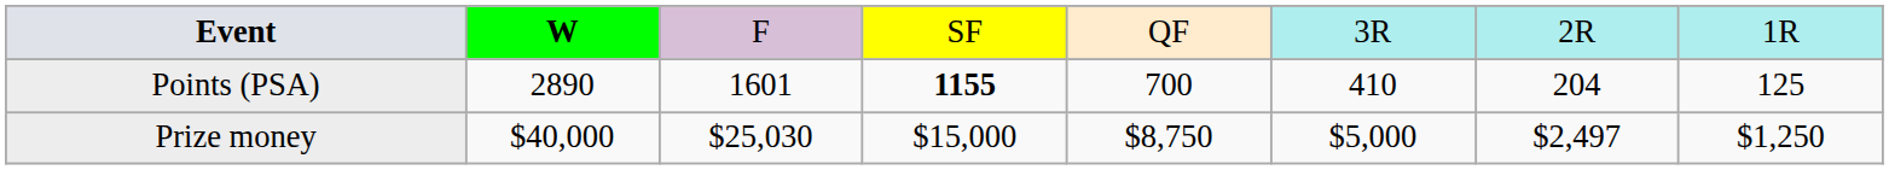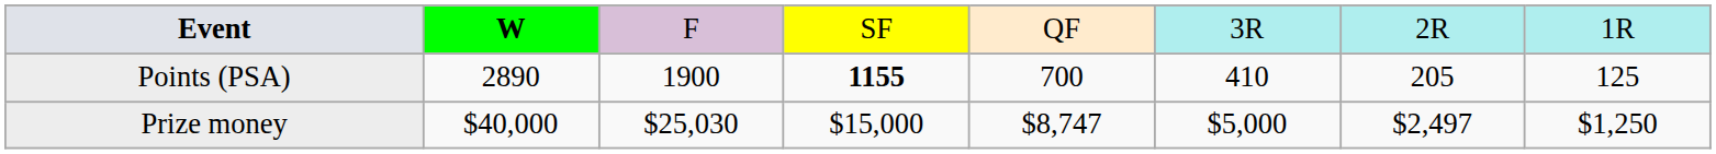Points (PSA) | column 3: 1601 -> 1900
Points (PSA) | column 7: 204 -> 205
Prize money | column 5: $8,750 -> $8,747
